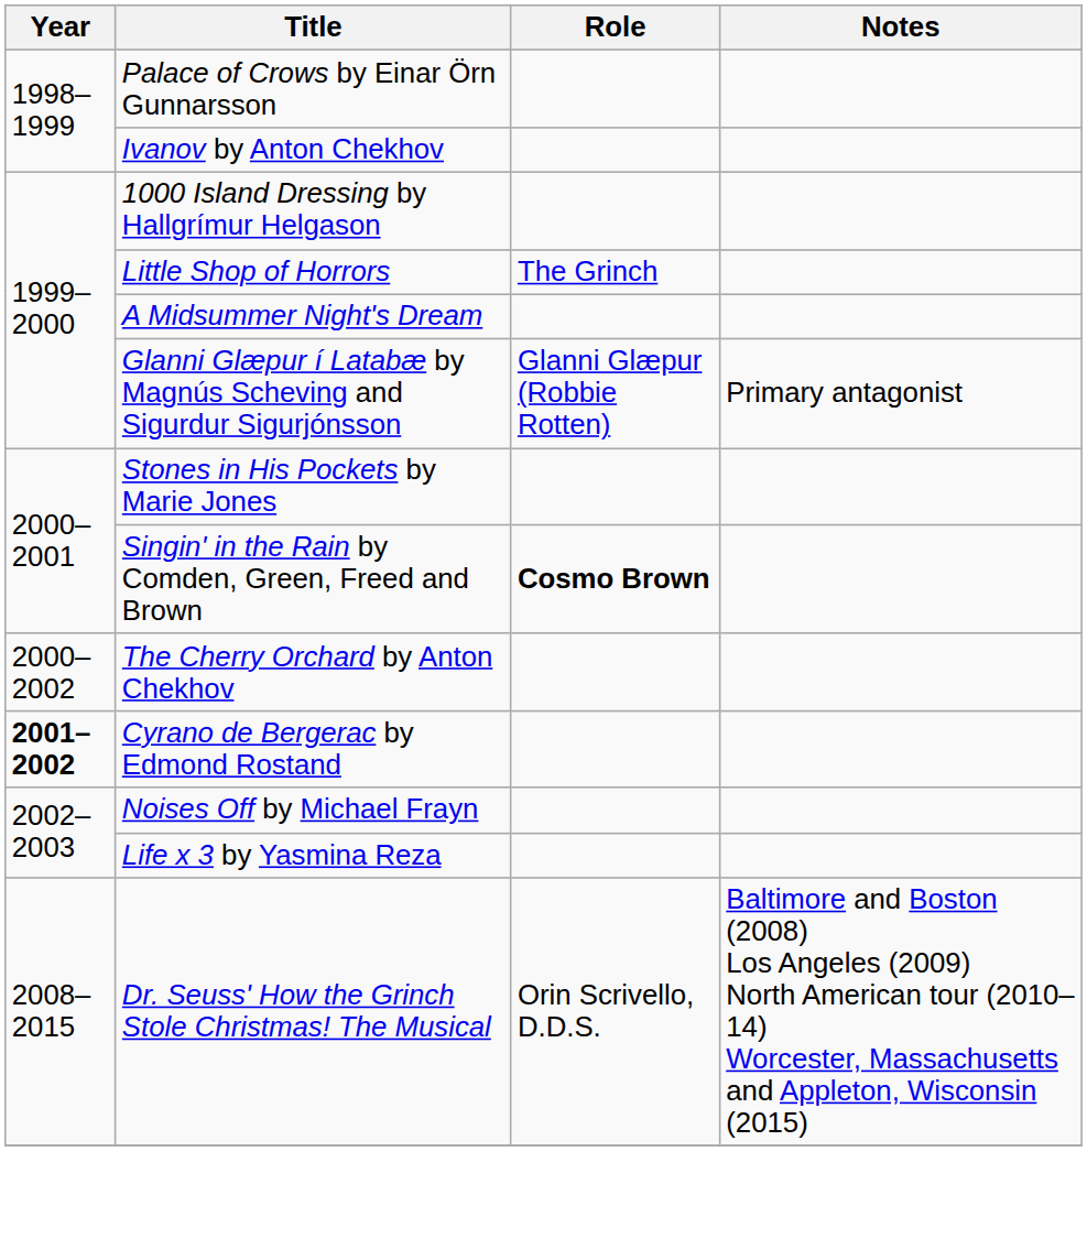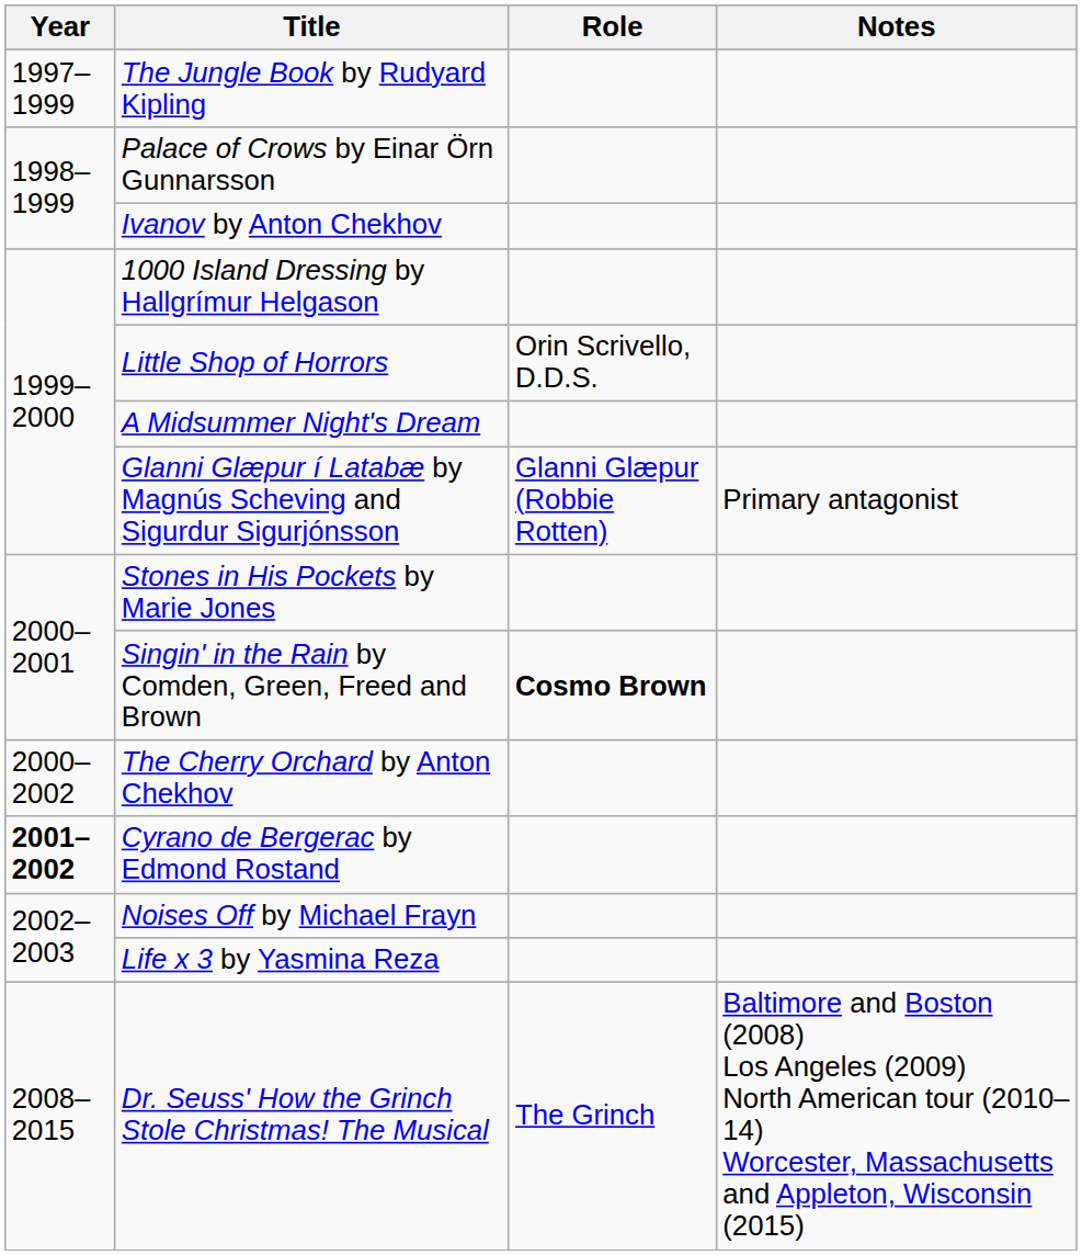+ row: 1997–1999 | The Jungle Book by Rudyard Kipling
Little Shop of Horrors | Role: The Grinch -> Orin Scrivello, D.D.S.
Dr. Seuss' How the Grinch Stole Christmas! The Musical | Role: Orin Scrivello, D.D.S. -> The Grinch
